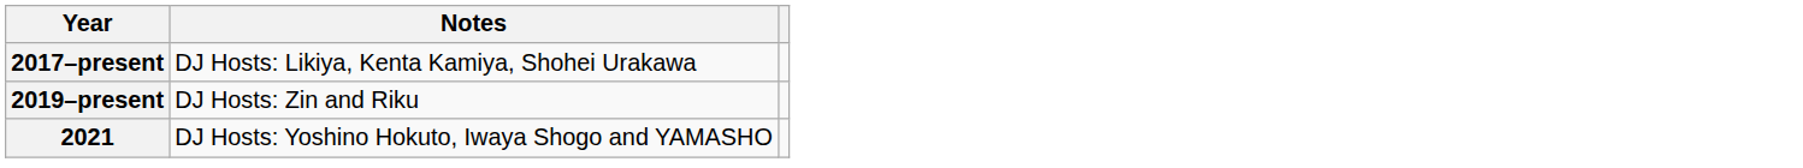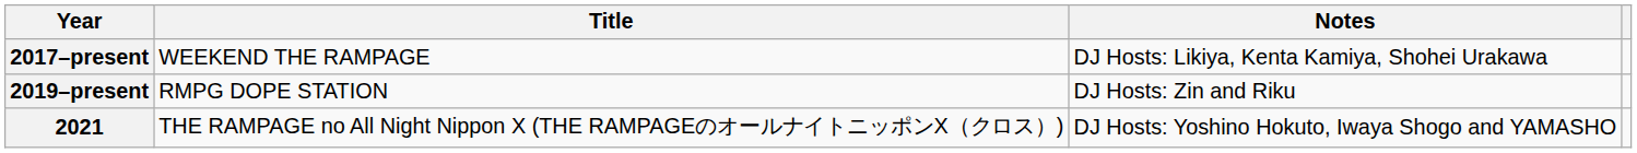+ column: Title | WEEKEND THE RAMPAGE | RMPG DOPE STATION | THE RAMPAGE no All Night Nippon X (THE RAMPAGEのオールナイトニッポンX（クロス）)
